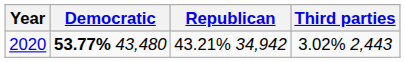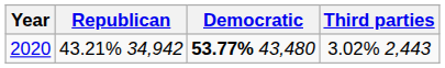columns swapped: Democratic <-> Republican
